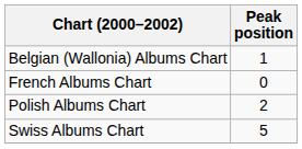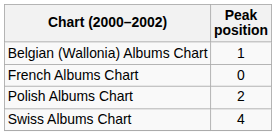Swiss Albums Chart | Peak position: 5 -> 4
